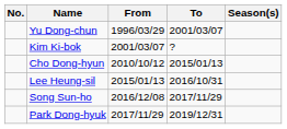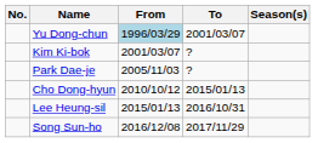Yu Dong-chun | From: no background -> lightblue background
+ row: Park Dae-je | 2005/11/03 | ?
- row: Park Dong-hyuk | 2017/11/29 | 2019/12/31
